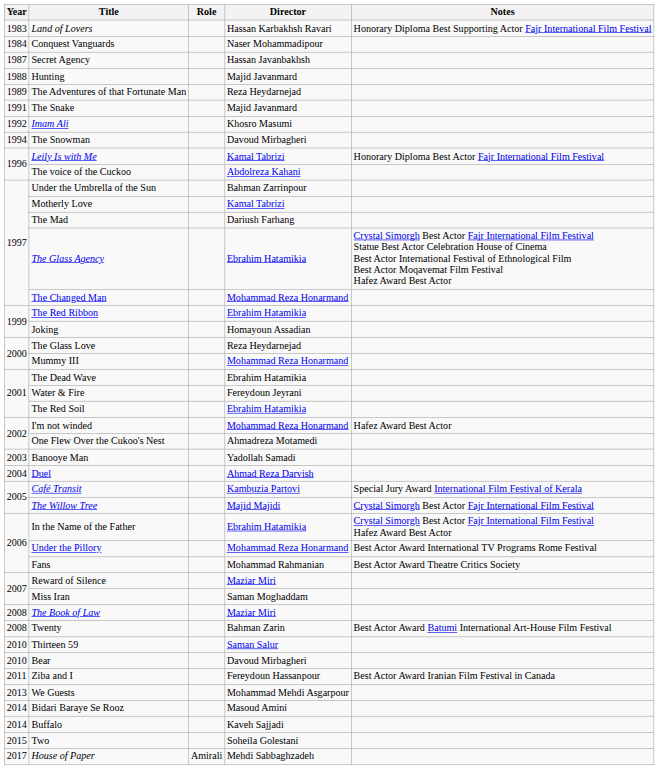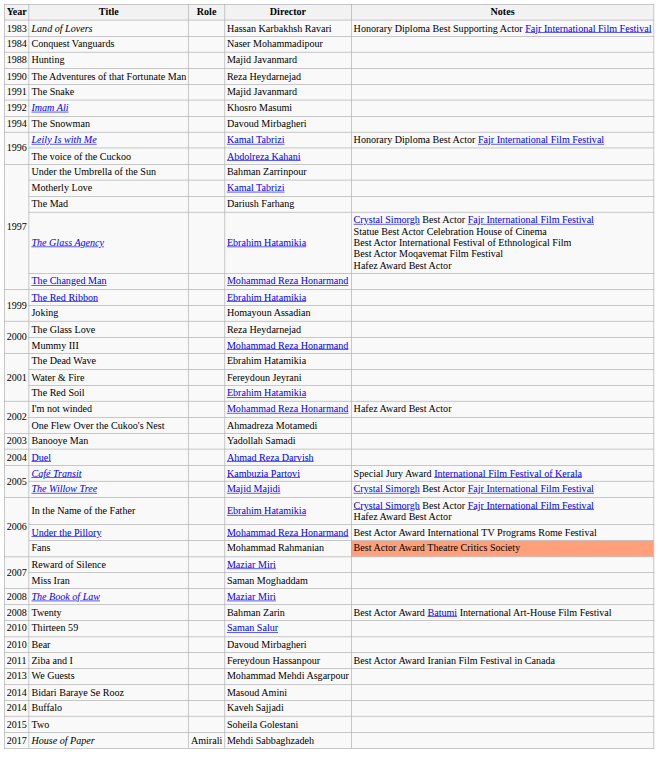- row: 1987 | Secret Agency | Hassan Javanbakhsh
The Adventures of that Fortunate Man | Year: 1989 -> 1990
Fans | Notes: no background -> lightsalmon background
